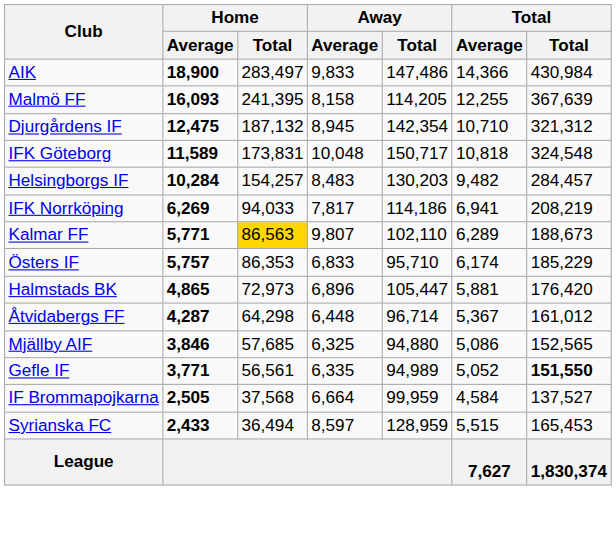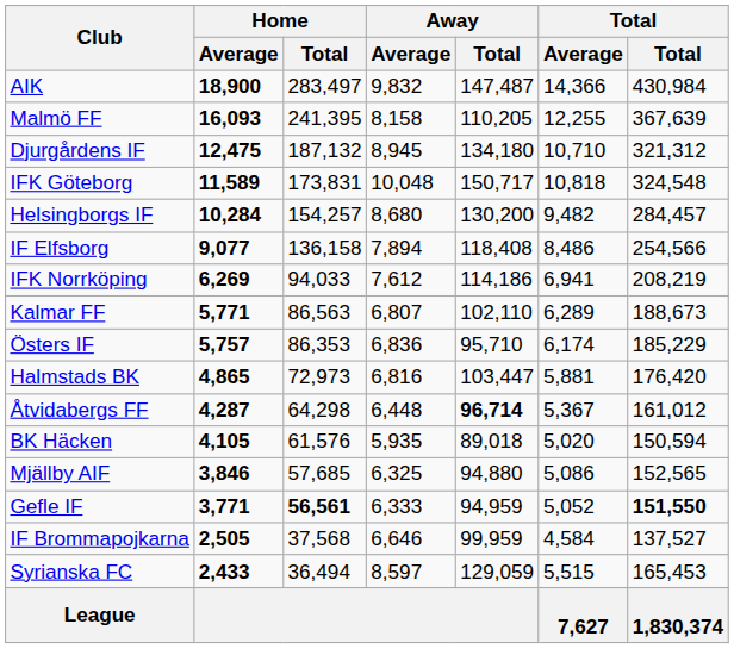AIK | Away / Average: 9,833 -> 9,832
AIK | Away / Total: 147,486 -> 147,487
Malmö FF | Away / Total: 114,205 -> 110,205
Djurgårdens IF | Away / Total: 142,354 -> 134,180
Helsingborgs IF | Away / Average: 8,483 -> 8,680
Helsingborgs IF | Away / Total: 130,203 -> 130,200
+ row: IF Elfsborg | 9,077 | 136,158 | 7,894 | 118,408 | 8,486 | 254,566
IFK Norrköping | Away / Average: 7,817 -> 7,612
Kalmar FF | Home / Total: gold background -> no background
Kalmar FF | Away / Average: 9,807 -> 6,807
Östers IF | Away / Average: 6,833 -> 6,836
Halmstads BK | Away / Average: 6,896 -> 6,816
Halmstads BK | Away / Total: 105,447 -> 103,447
Åtvidabergs FF | Away / Total: normal -> bold
+ row: BK Häcken | 4,105 | 61,576 | 5,935 | 89,018 | 5,020 | 150,594
Gefle IF | Home / Total: normal -> bold
Gefle IF | Away / Average: 6,335 -> 6,333
Gefle IF | Away / Total: 94,989 -> 94,959
IF Brommapojkarna | Away / Average: 6,664 -> 6,646
Syrianska FC | Away / Total: 128,959 -> 129,059
